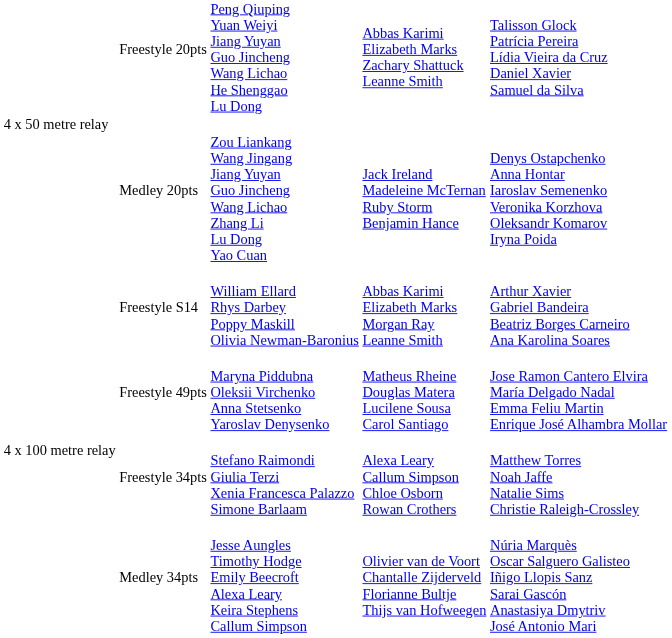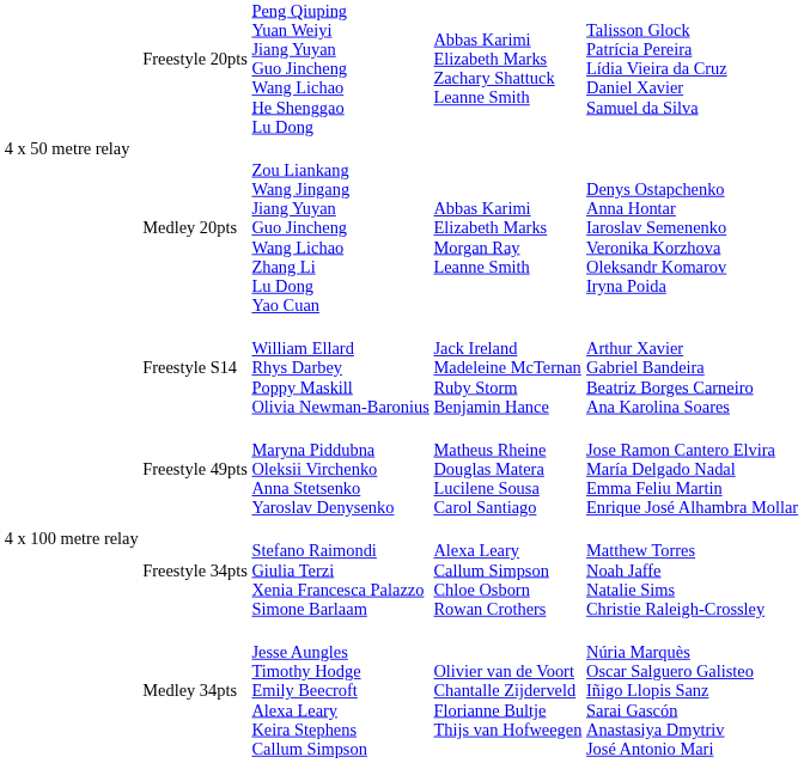Medley 20pts | column 4: Jack Ireland Madeleine McTernan Ruby Storm Benjamin Hance -> Abbas Karimi Elizabeth Marks Morgan Ray Leanne Smith
Freestyle S14 | column 4: Abbas Karimi Elizabeth Marks Morgan Ray Leanne Smith -> Jack Ireland Madeleine McTernan Ruby Storm Benjamin Hance
